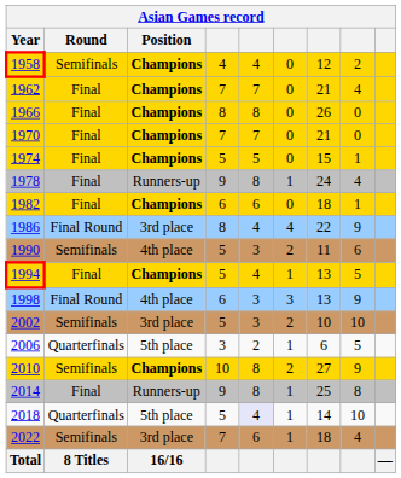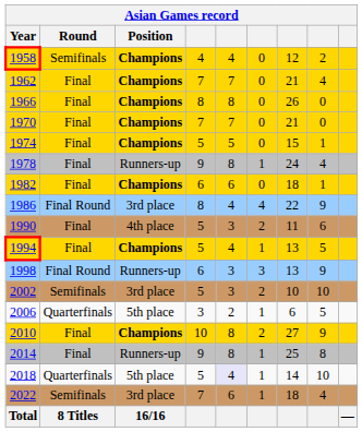1990 | Round: Semifinals -> Final
1998 | Position: 4th place -> Runners-up
2010 | Round: Semifinals -> Final
